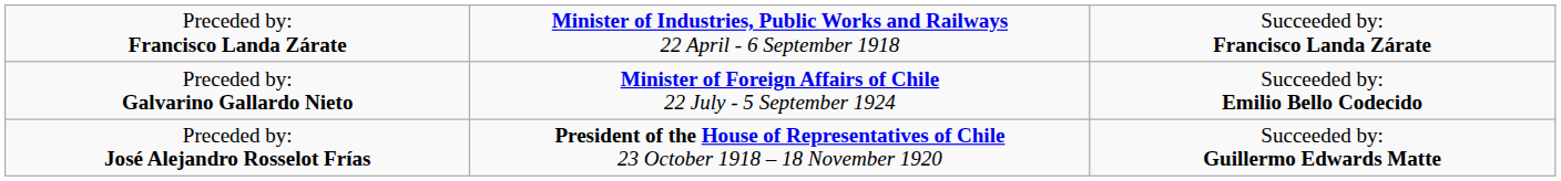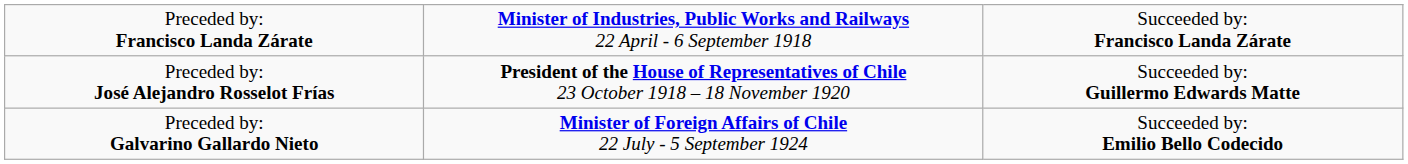rows swapped: Preceded by: José Alejandro Rosselot Frías <-> Preceded by: Galvarino Gallardo Nieto
